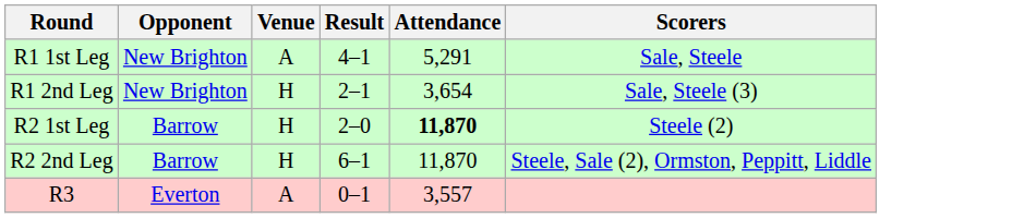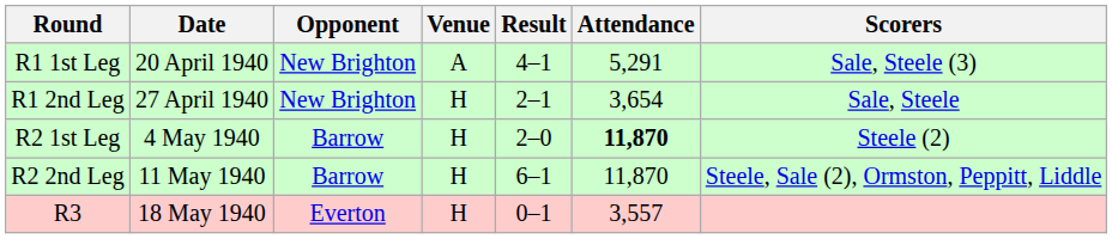+ column: Date | 20 April 1940 | 27 April 1940 | 4 May 1940 | 11 May 1940 | 18 May 1940
R1 1st Leg | Scorers: Sale, Steele -> Sale, Steele (3)
R1 2nd Leg | Scorers: Sale, Steele (3) -> Sale, Steele
R3 | Venue: A -> H
